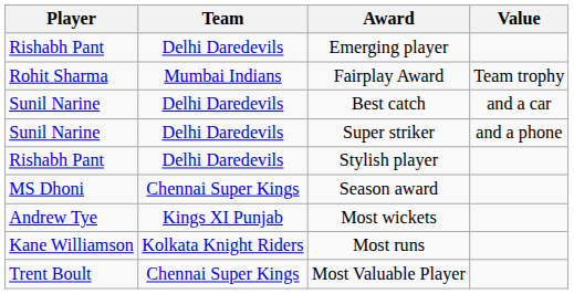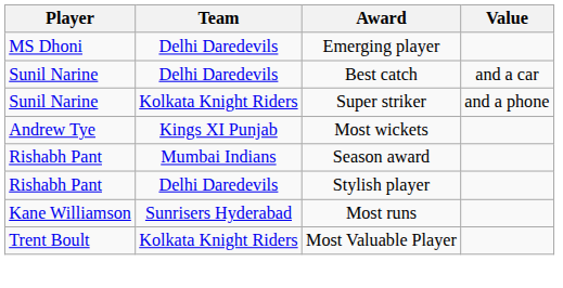Emerging player | Player: Rishabh Pant -> MS Dhoni
- row: Rohit Sharma | Mumbai Indians | Fairplay Award | Team trophy
Super striker | Team: Delhi Daredevils -> Kolkata Knight Riders
rows swapped: Stylish player <-> Most wickets
Season award | Player: MS Dhoni -> Rishabh Pant
Season award | Team: Chennai Super Kings -> Mumbai Indians
Most runs | Team: Kolkata Knight Riders -> Sunrisers Hyderabad
Most Valuable Player | Team: Chennai Super Kings -> Kolkata Knight Riders
